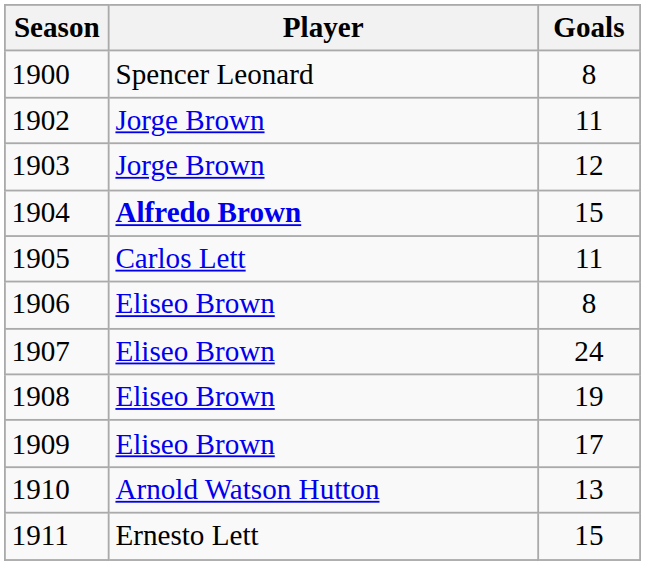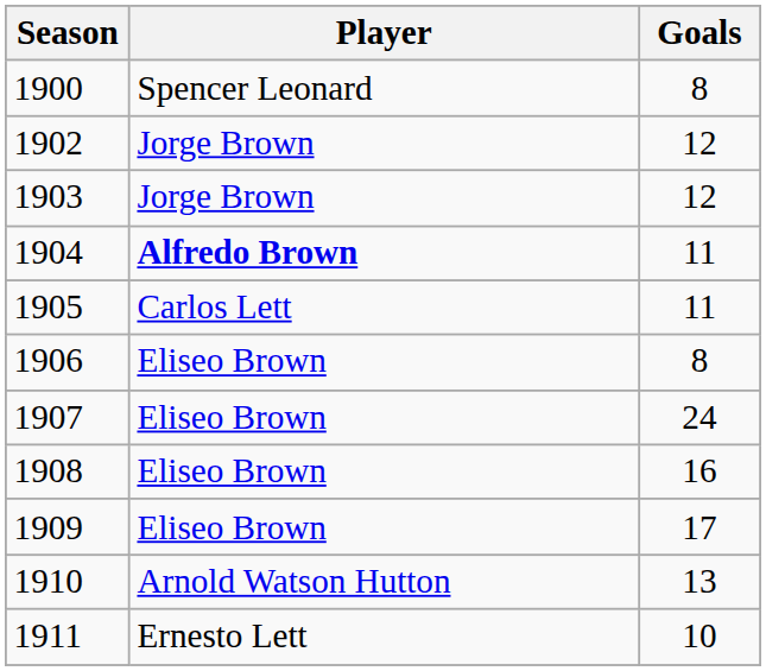1902 | Goals: 11 -> 12
1904 | Goals: 15 -> 11
1908 | Goals: 19 -> 16
1911 | Goals: 15 -> 10
